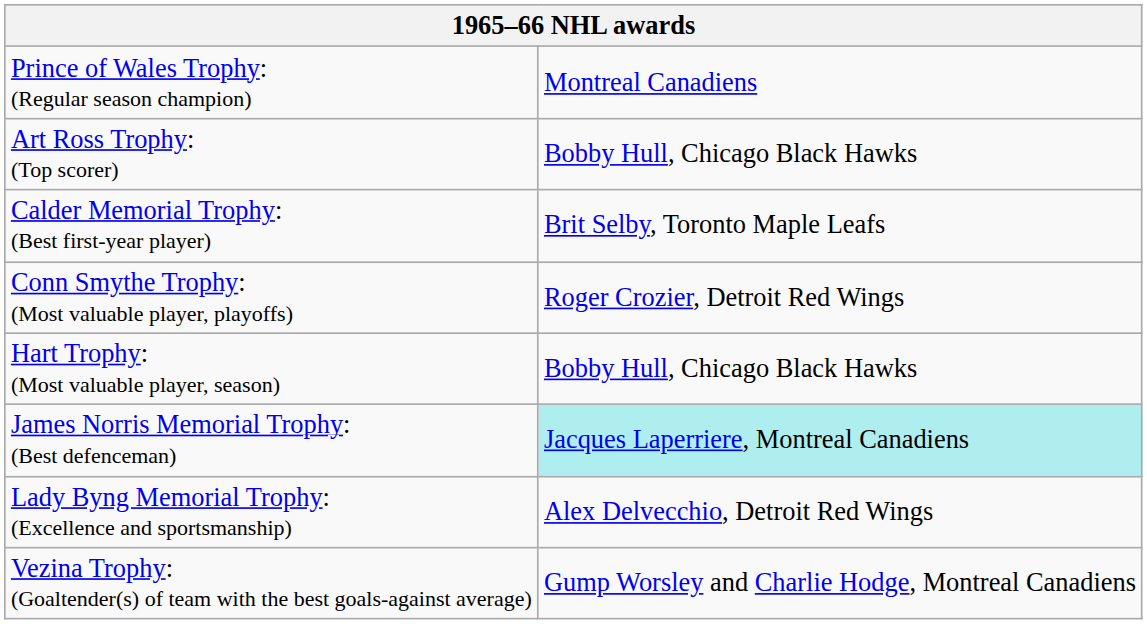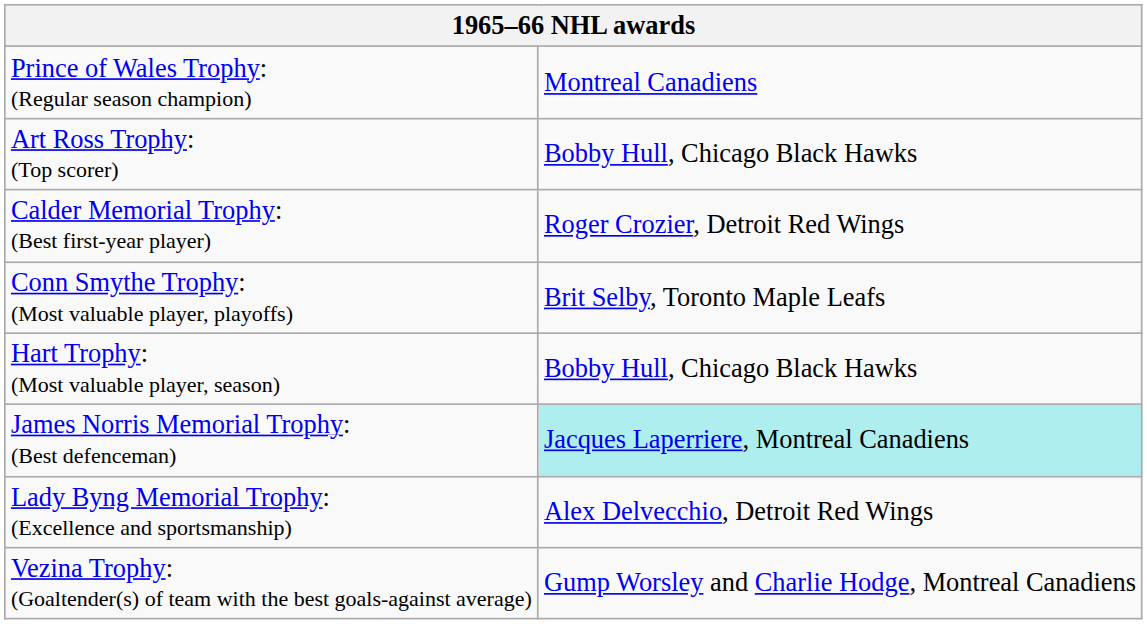Calder Memorial Trophy: (Best first-year player) | column 2: Brit Selby, Toronto Maple Leafs -> Roger Crozier, Detroit Red Wings
Conn Smythe Trophy: (Most valuable player, playoffs) | column 2: Roger Crozier, Detroit Red Wings -> Brit Selby, Toronto Maple Leafs
